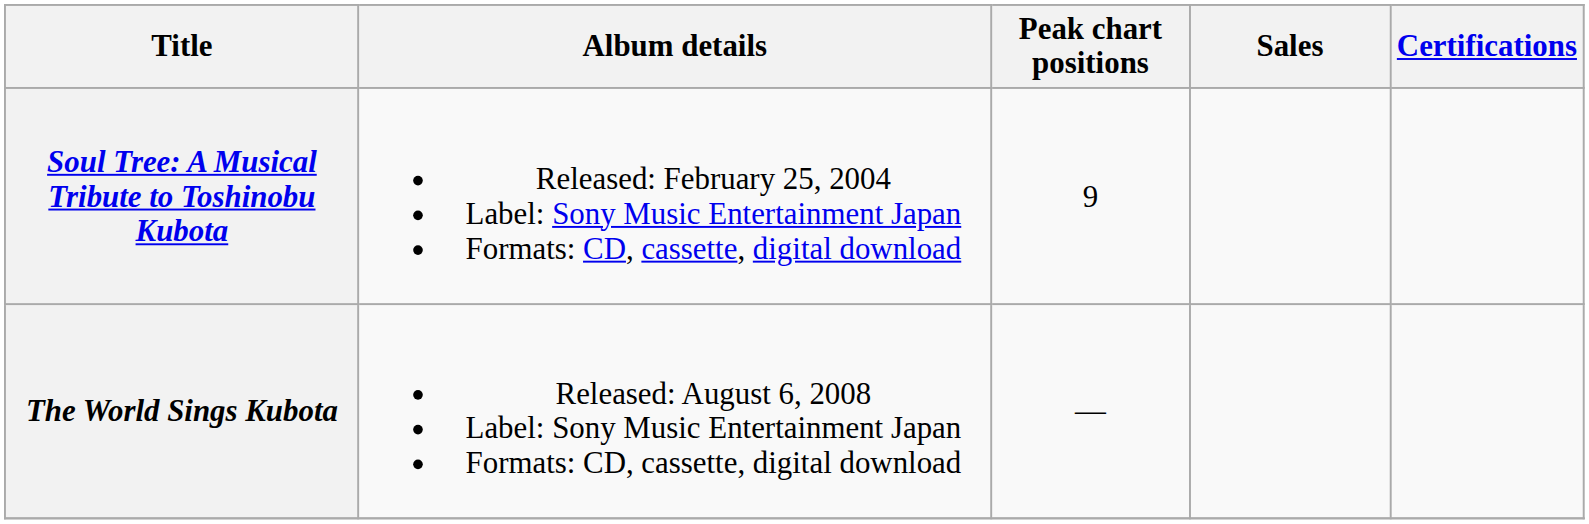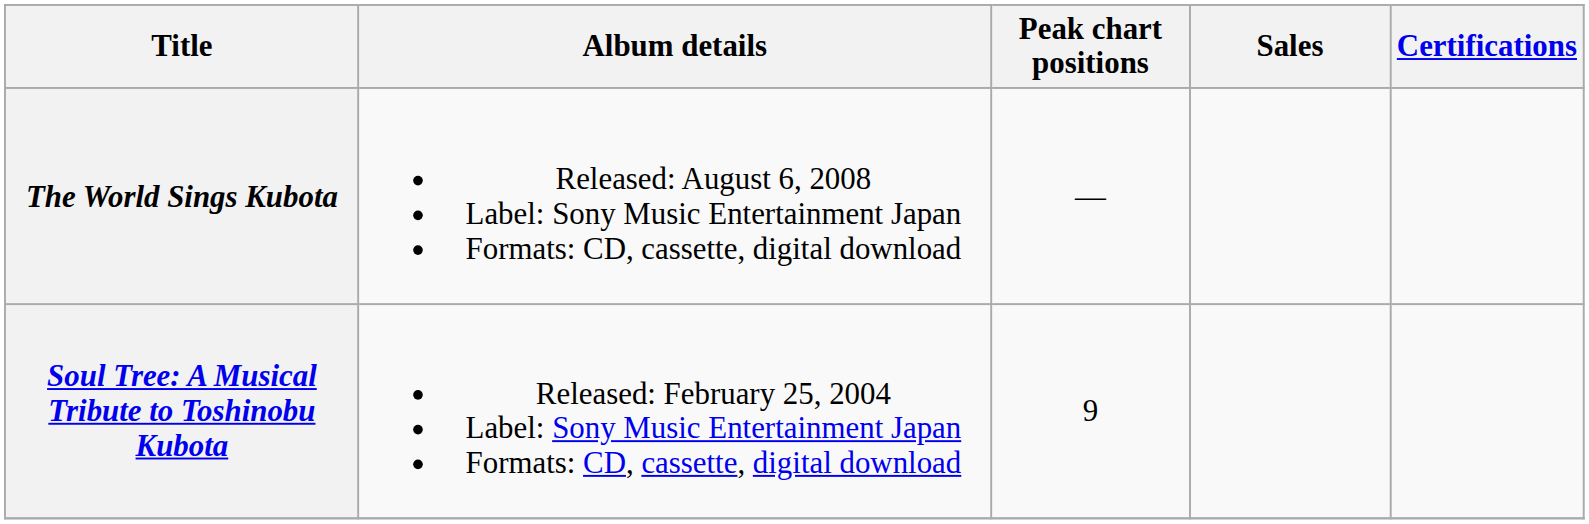rows swapped: Soul Tree: A Musical Tribute to Toshinobu Kubota <-> The World Sings Kubota
